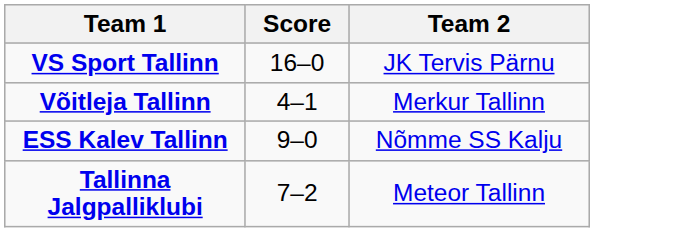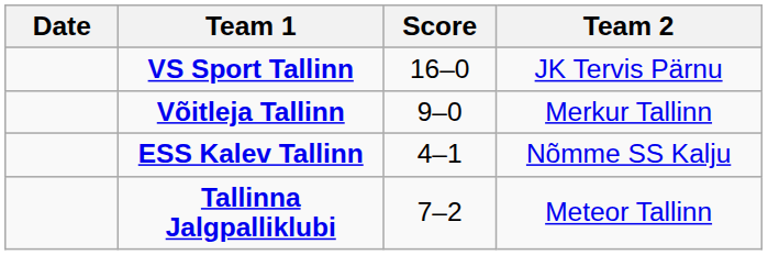+ column: Date
Võitleja Tallinn | Score: 4–1 -> 9–0
ESS Kalev Tallinn | Score: 9–0 -> 4–1
